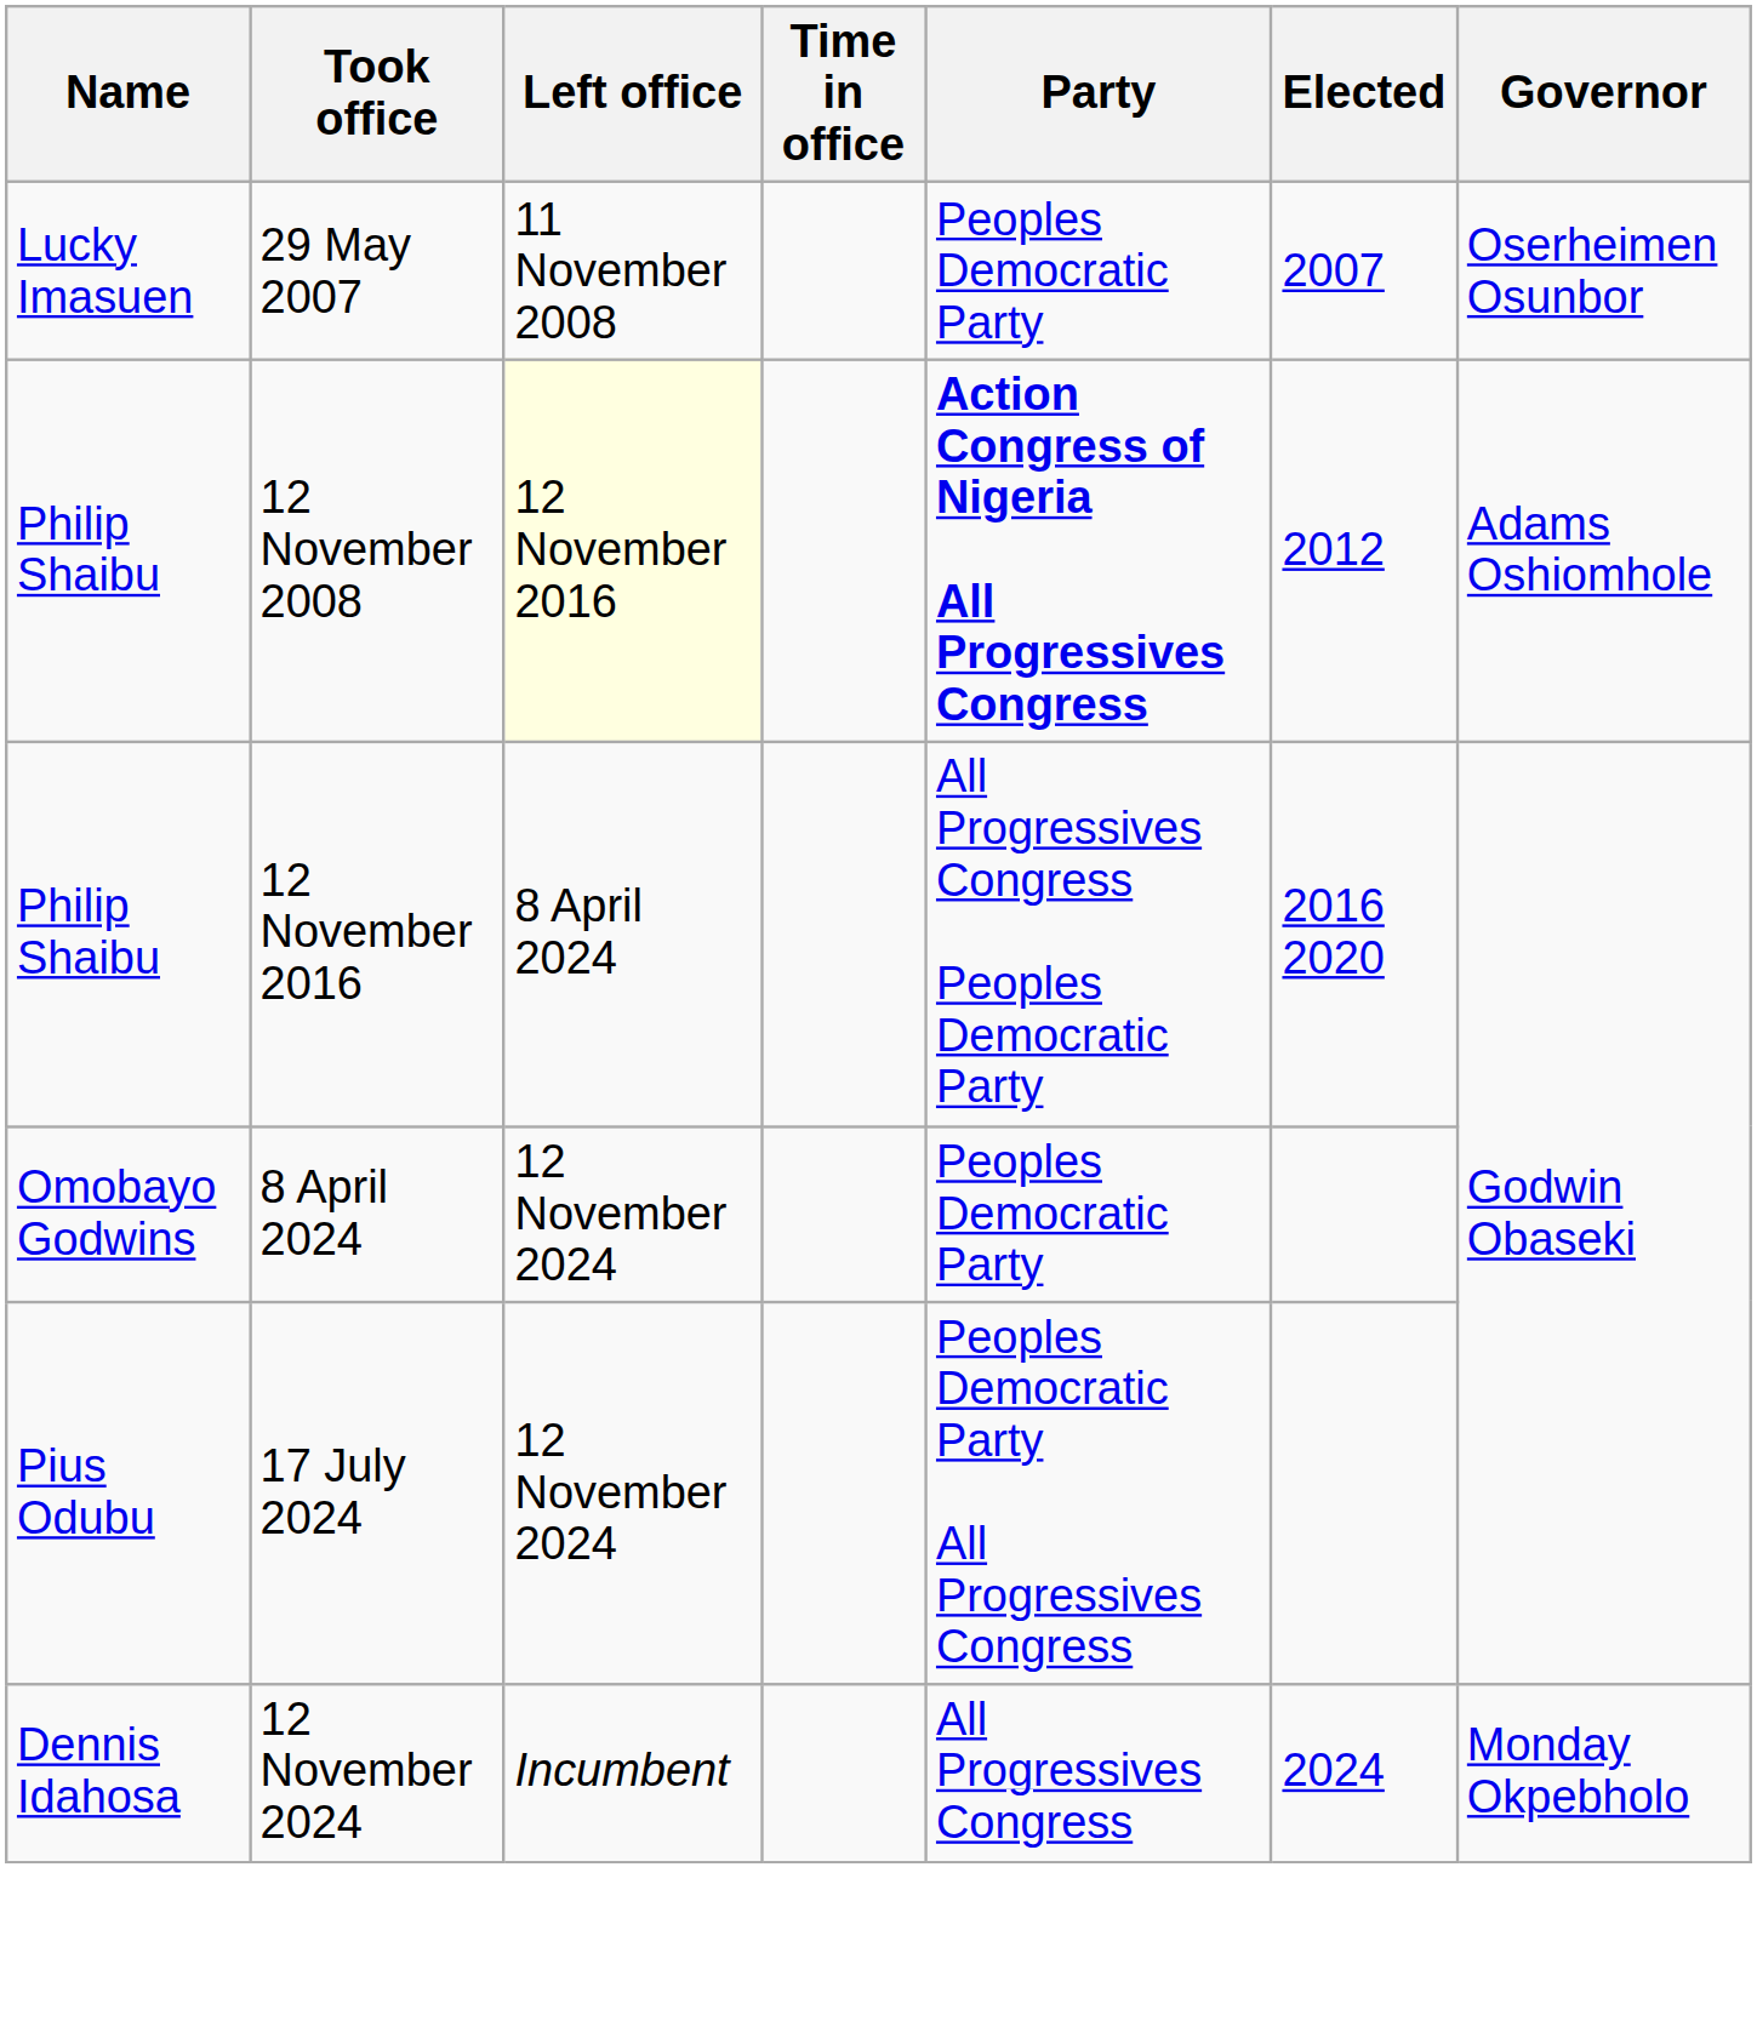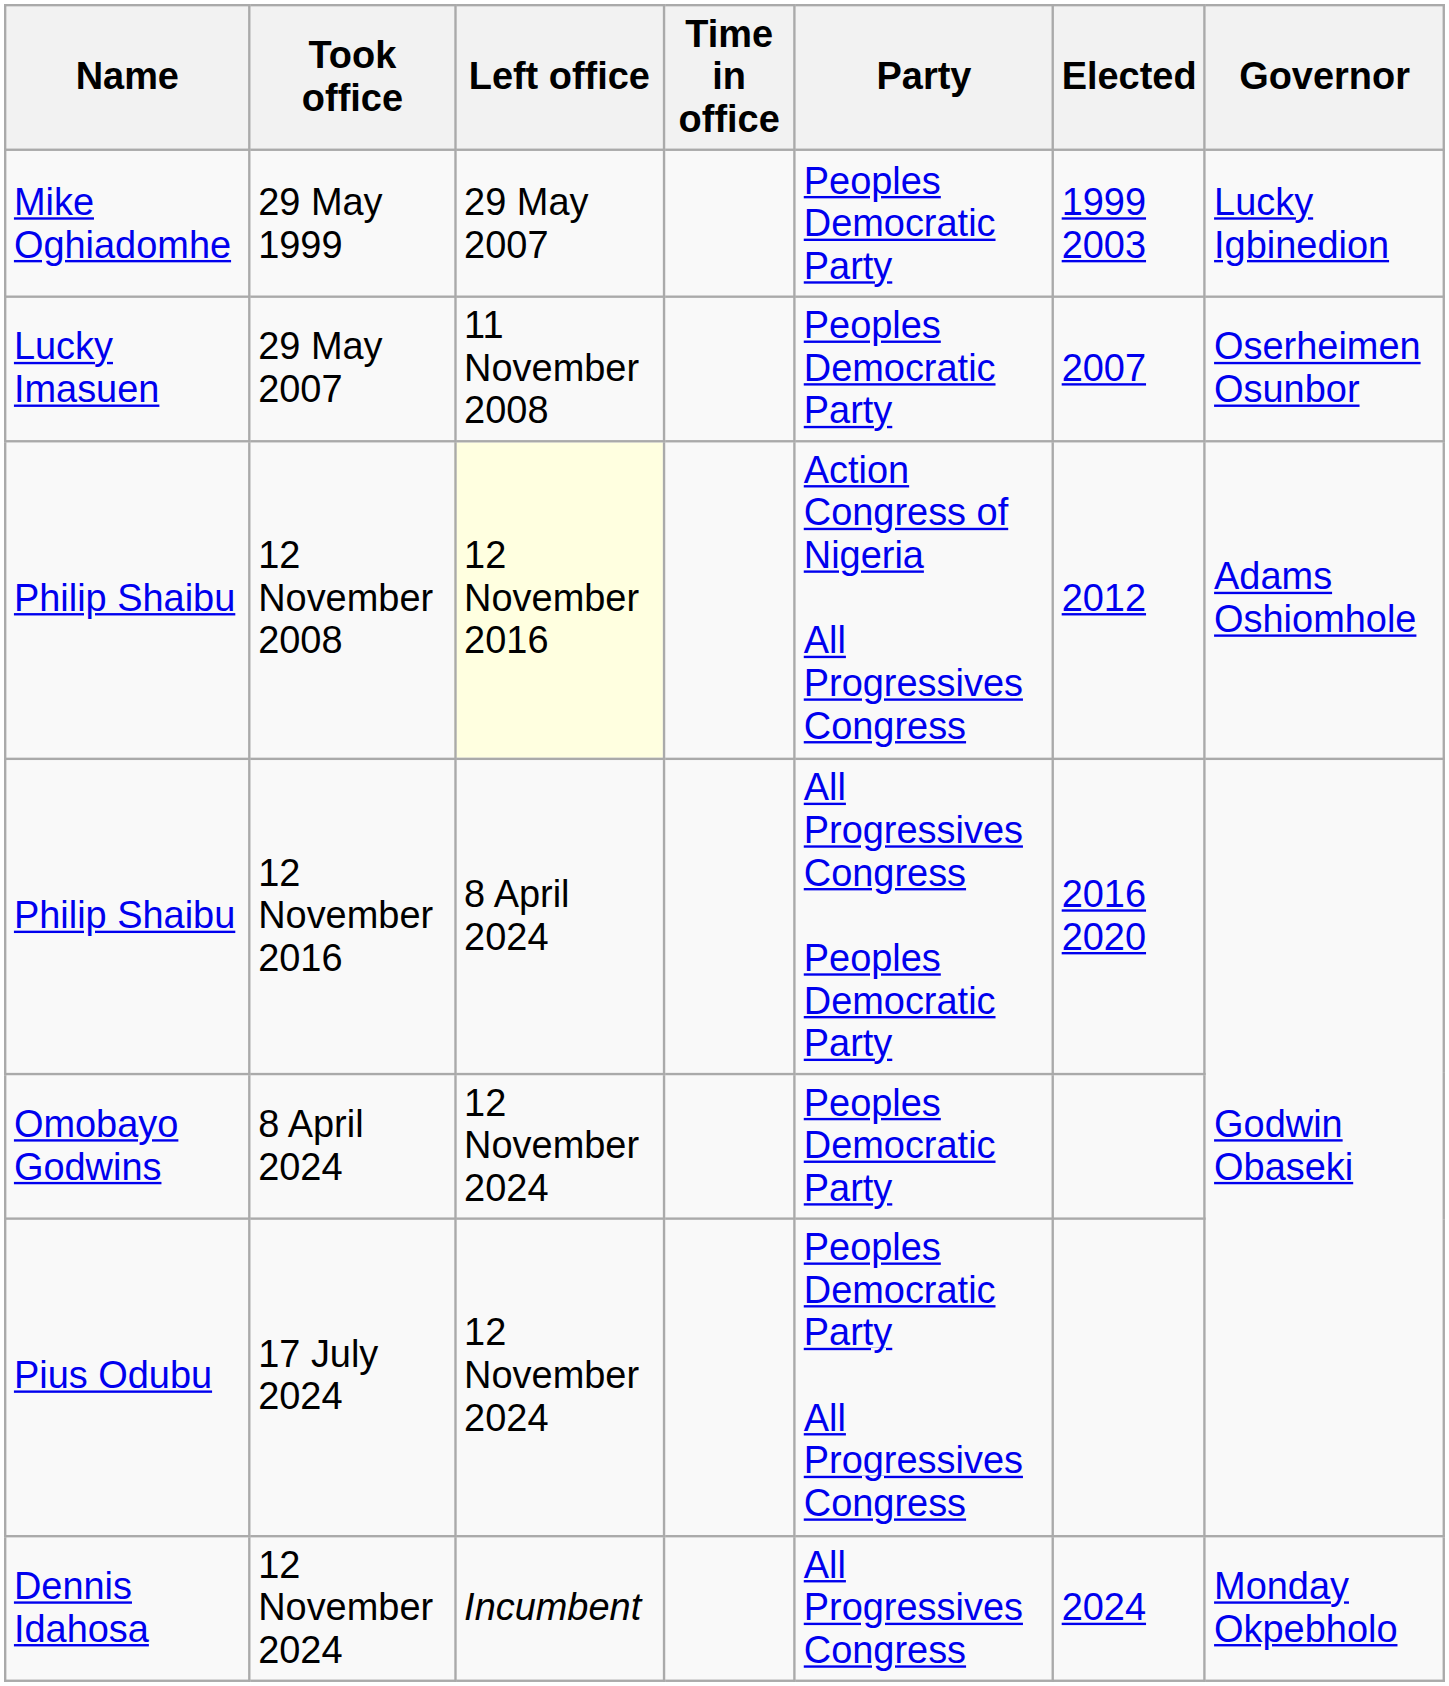+ row: Mike Oghiadomhe | 29 May 1999 | 29 May 2007 | Peoples Democratic Party | 1999 2003 | Lucky Igbinedion
12 November 2008 | Party: bold -> normal
